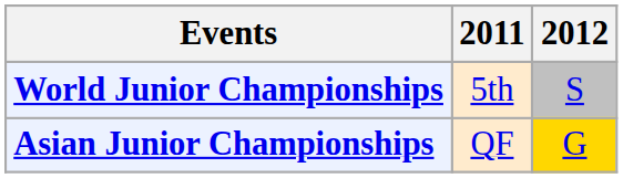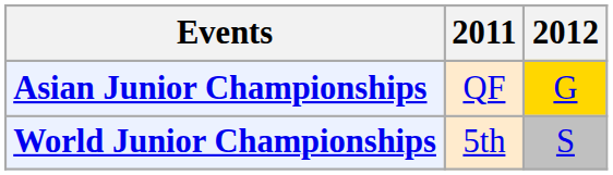rows swapped: Asian Junior Championships <-> World Junior Championships
